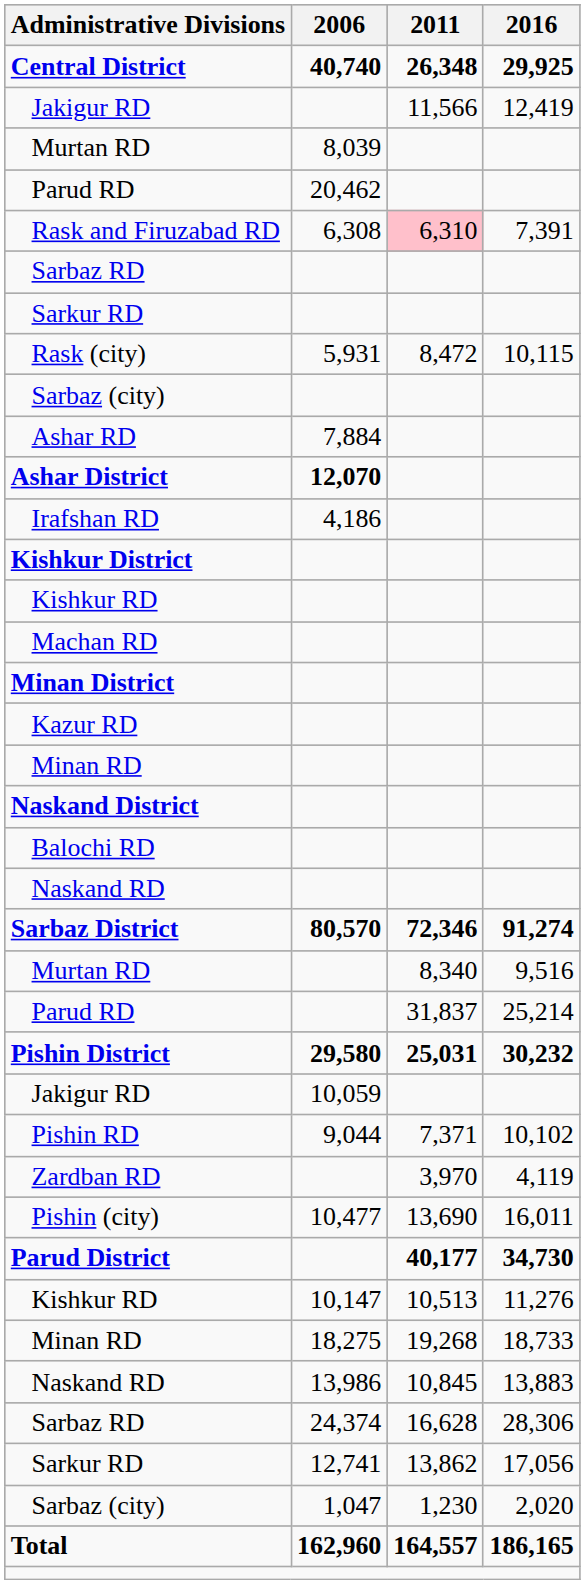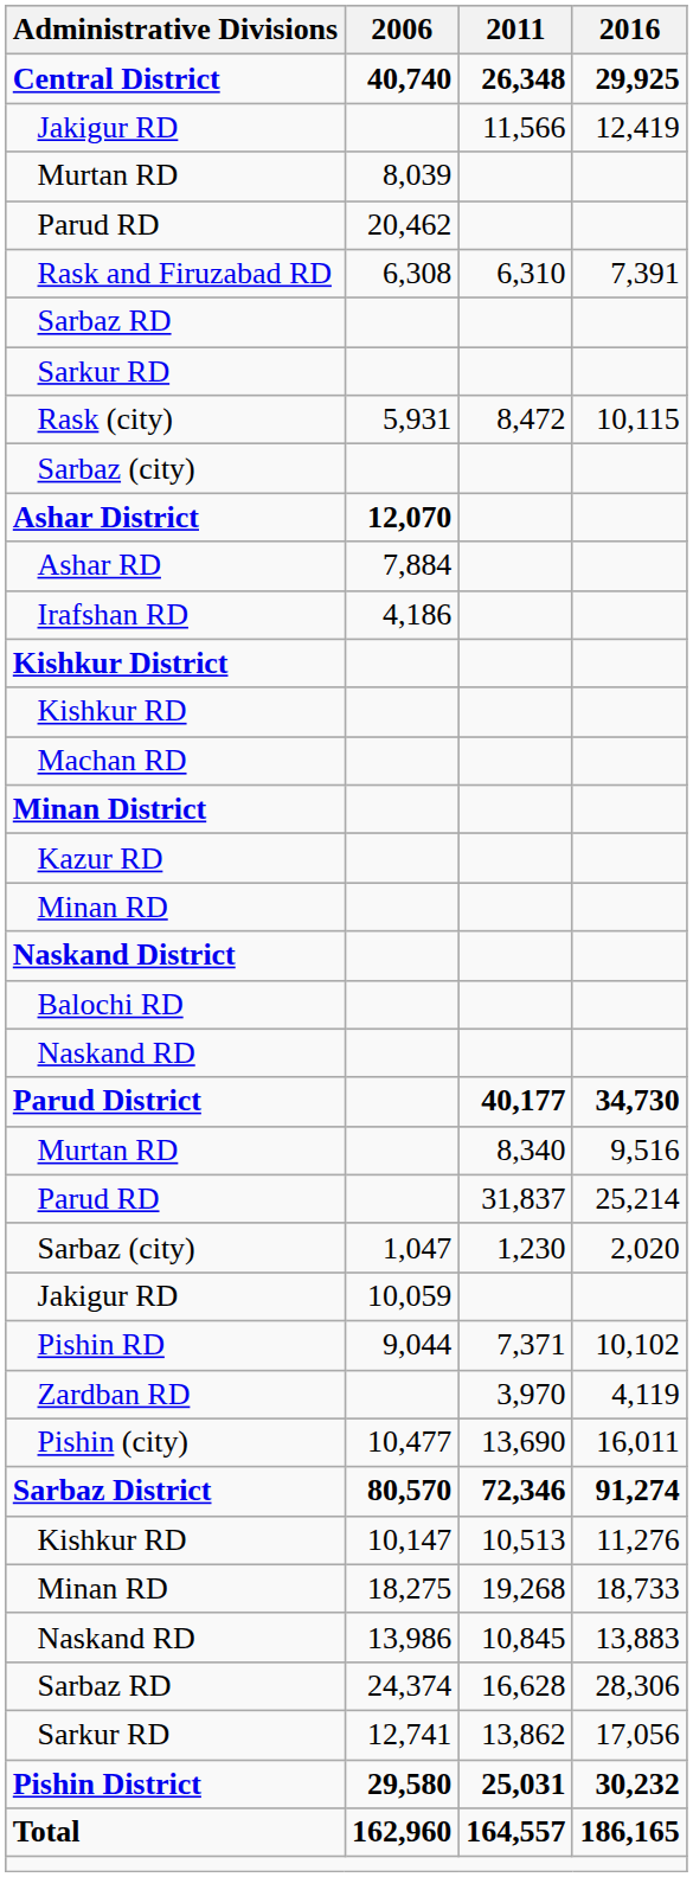Rask and Firuzabad RD | 2011: pink background -> no background
rows swapped: Ashar District <-> Ashar RD
rows swapped: Parud District <-> Sarbaz District
rows swapped: Pishin District <-> Sarbaz (city) / 1,047
